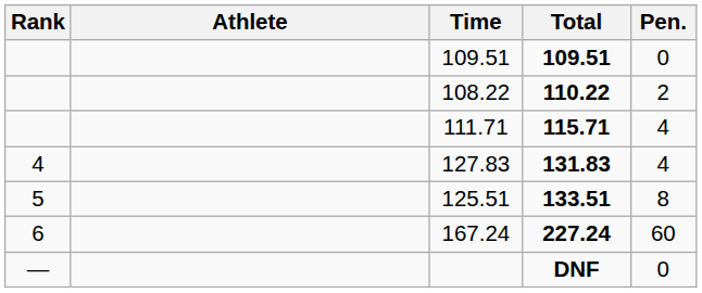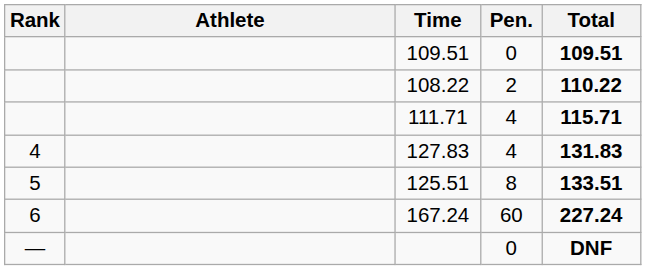columns swapped: Pen. <-> Total
